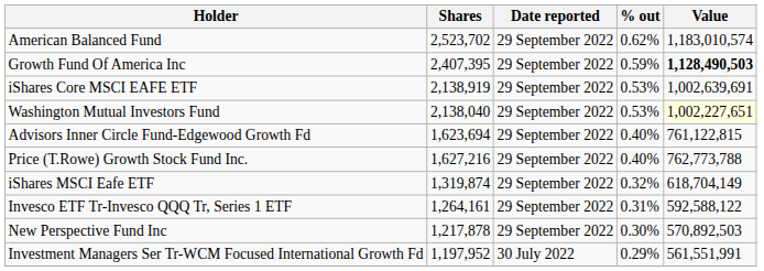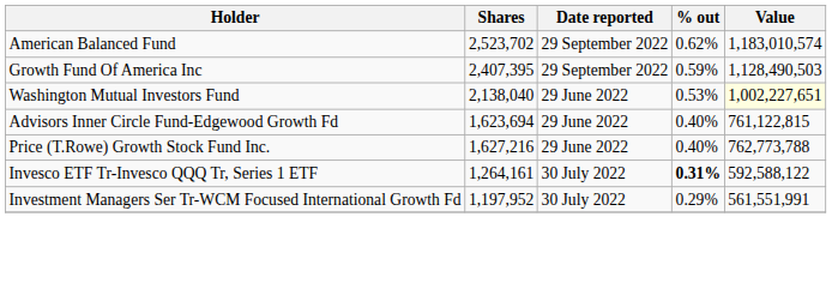Growth Fund Of America Inc | Value: bold -> normal
- row: iShares Core MSCI EAFE ETF | 2,138,919 | 29 September 2022 | 0.53% | 1,002,639,691
Washington Mutual Investors Fund | Date reported: 29 September 2022 -> 29 June 2022
Advisors Inner Circle Fund-Edgewood Growth Fd | Date reported: 29 September 2022 -> 29 June 2022
Price (T.Rowe) Growth Stock Fund Inc. | Date reported: 29 September 2022 -> 29 June 2022
- row: iShares MSCI Eafe ETF | 1,319,874 | 29 September 2022 | 0.32% | 618,704,149
Invesco ETF Tr-Invesco QQQ Tr, Series 1 ETF | Date reported: 29 September 2022 -> 30 July 2022
Invesco ETF Tr-Invesco QQQ Tr, Series 1 ETF | % out: normal -> bold
- row: New Perspective Fund Inc | 1,217,878 | 29 September 2022 | 0.30% | 570,892,503
